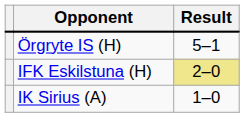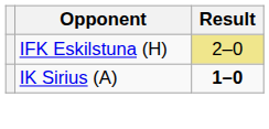- row: Örgryte IS (H) | 5–1
IK Sirius (A) | Result: normal -> bold
